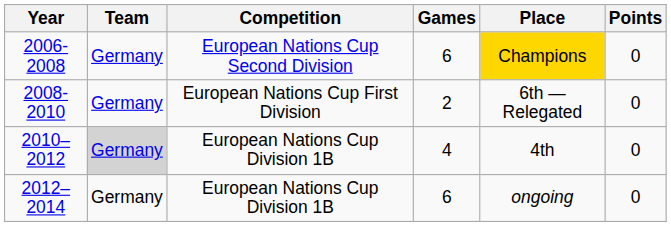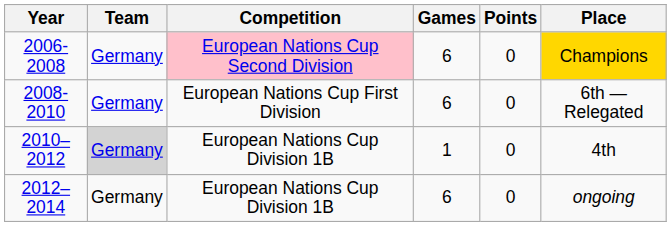columns swapped: Points <-> Place
2006-2008 | Competition: no background -> pink background
2008-2010 | Games: 2 -> 6
2010–2012 | Games: 4 -> 1
